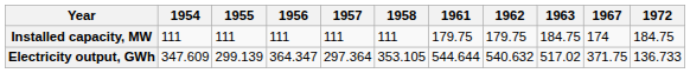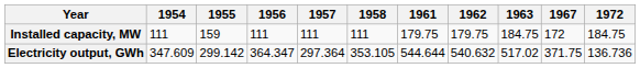Installed capacity, MW | 1955: 111 -> 159
Installed capacity, MW | 1967: 174 -> 172
Electricity output, GWh | 1955: 299.139 -> 299.142
Electricity output, GWh | 1972: 136.733 -> 136.736
